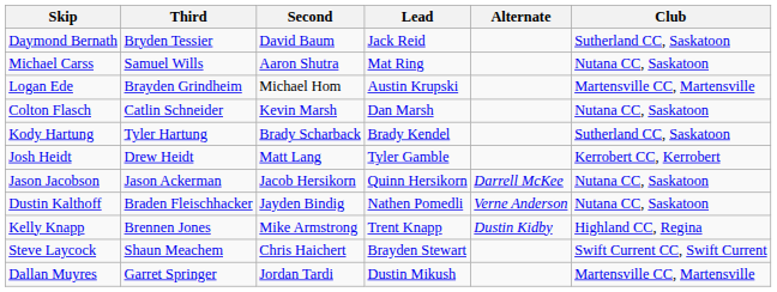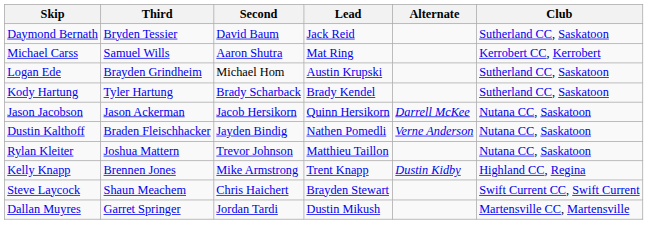Michael Carss | Club: Nutana CC, Saskatoon -> Kerrobert CC, Kerrobert
Logan Ede | Club: Martensville CC, Martensville -> Sutherland CC, Saskatoon
- row: Colton Flasch | Catlin Schneider | Kevin Marsh | Dan Marsh | Nutana CC, Saskatoon
- row: Josh Heidt | Drew Heidt | Matt Lang | Tyler Gamble | Kerrobert CC, Kerrobert
+ row: Rylan Kleiter | Joshua Mattern | Trevor Johnson | Matthieu Taillon | Nutana CC, Saskatoon
